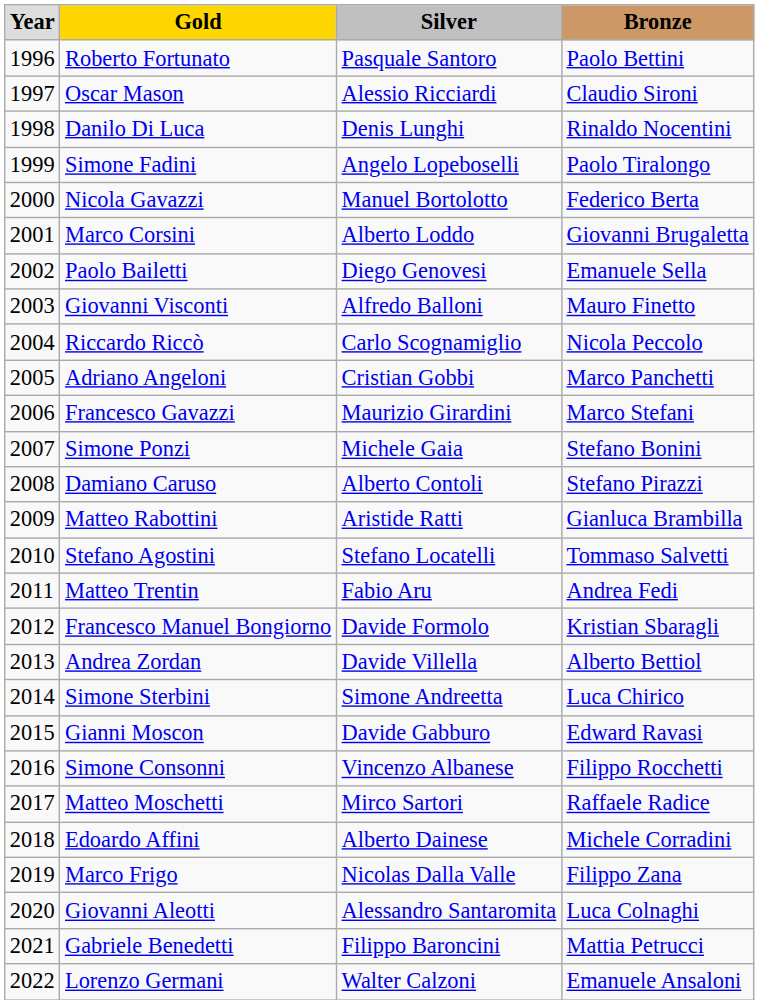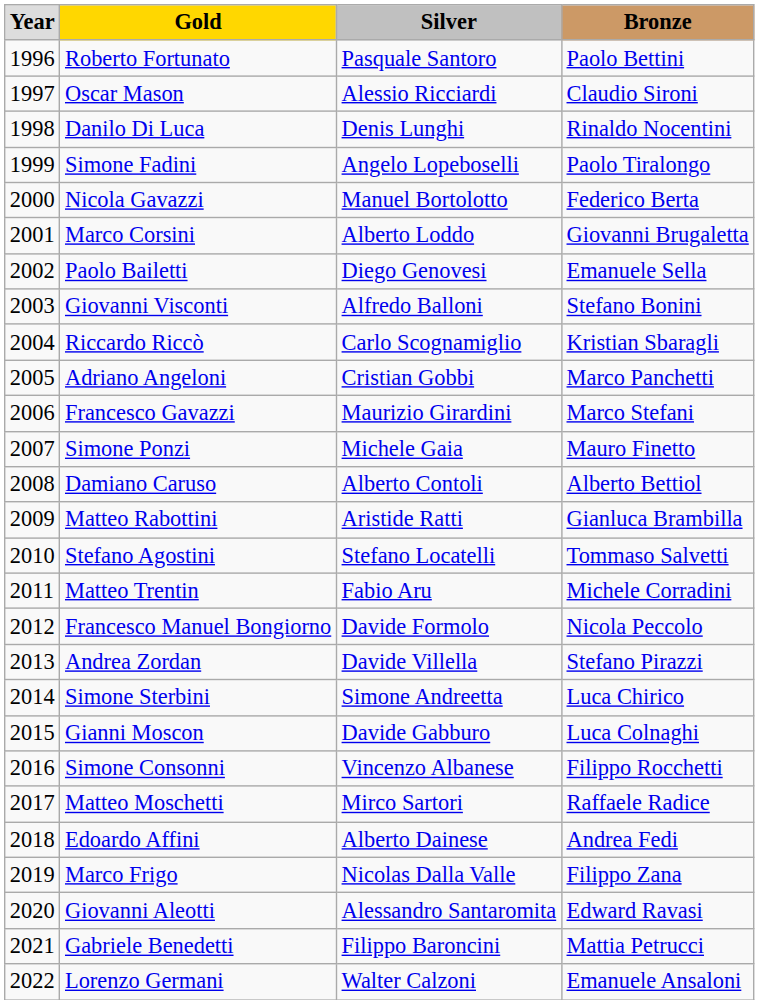Giovanni Visconti | Bronze: Mauro Finetto -> Stefano Bonini
Riccardo Riccò | Bronze: Nicola Peccolo -> Kristian Sbaragli
Simone Ponzi | Bronze: Stefano Bonini -> Mauro Finetto
Damiano Caruso | Bronze: Stefano Pirazzi -> Alberto Bettiol
Matteo Trentin | Bronze: Andrea Fedi -> Michele Corradini
Francesco Manuel Bongiorno | Bronze: Kristian Sbaragli -> Nicola Peccolo
Andrea Zordan | Bronze: Alberto Bettiol -> Stefano Pirazzi
Gianni Moscon | Bronze: Edward Ravasi -> Luca Colnaghi
Edoardo Affini | Bronze: Michele Corradini -> Andrea Fedi
Giovanni Aleotti | Bronze: Luca Colnaghi -> Edward Ravasi
